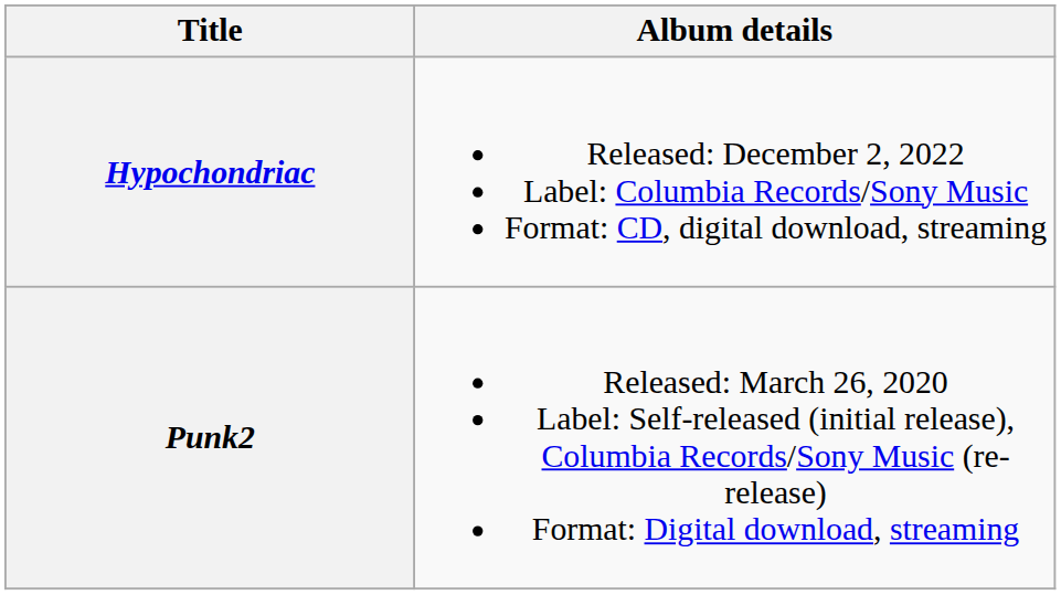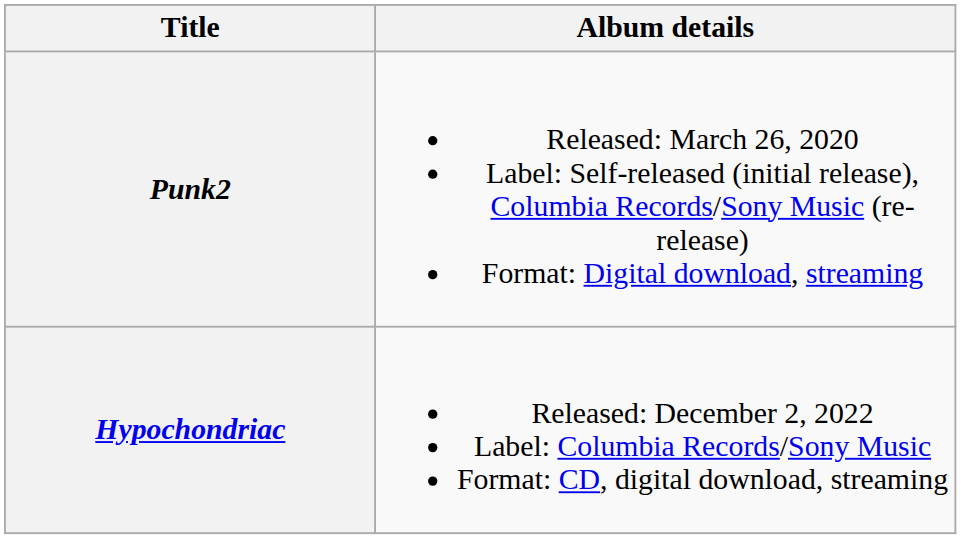rows swapped: Punk2 <-> Hypochondriac
